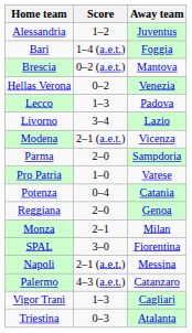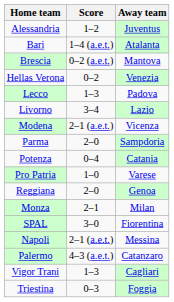Bari | Away team: Foggia -> Atalanta
rows swapped: Potenza <-> Pro Patria
Triestina | Away team: Atalanta -> Foggia
